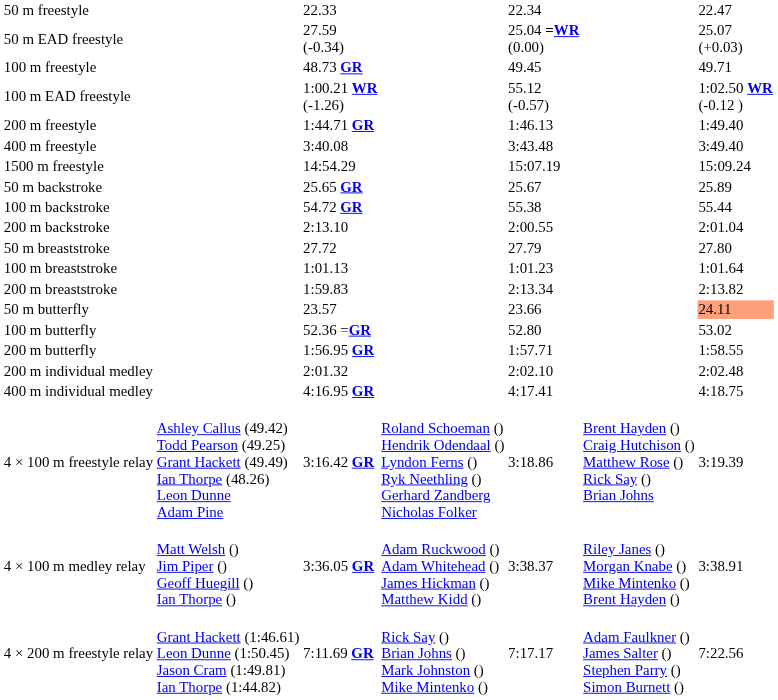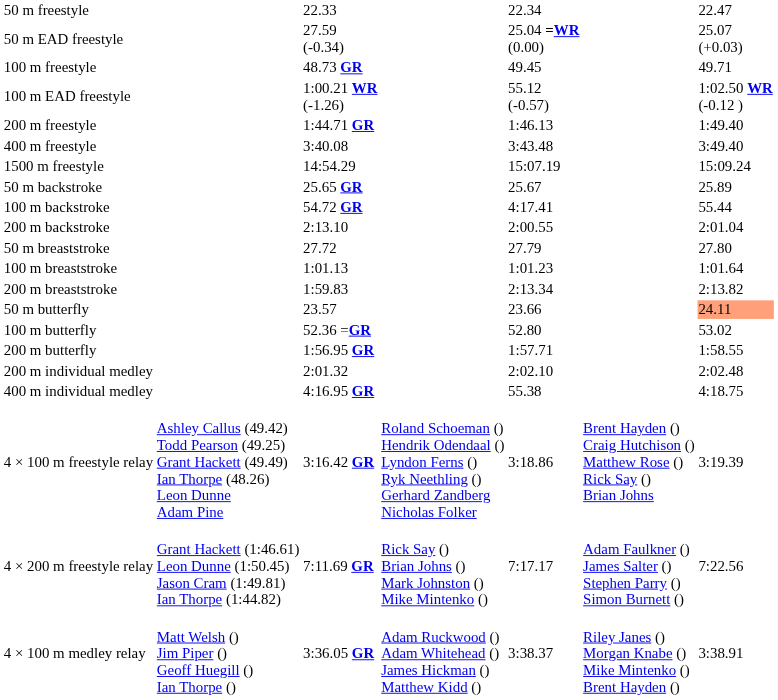100 m backstroke | column 5: 55.38 -> 4:17.41
400 m individual medley | column 5: 4:17.41 -> 55.38
rows swapped: 4 × 200 m freestyle relay <-> 4 × 100 m medley relay
